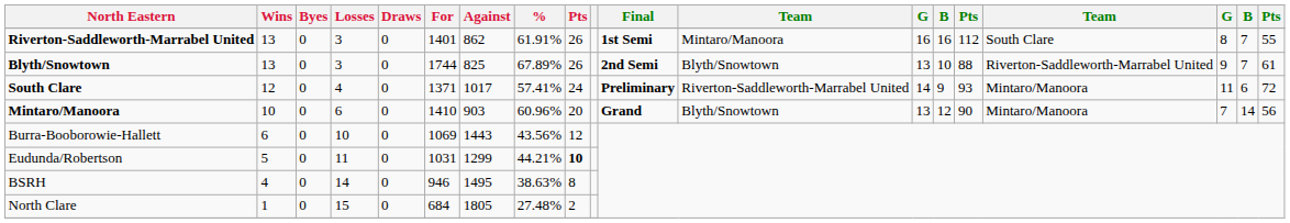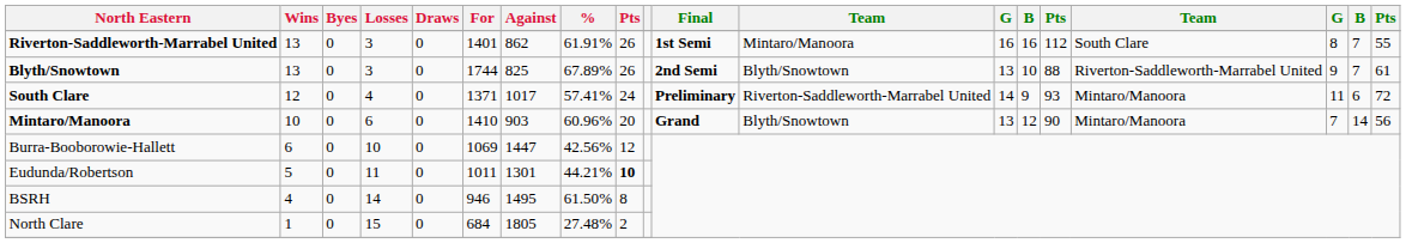Burra-Booborowie-Hallett | Against: 1443 -> 1447
Burra-Booborowie-Hallett | %: 43.56% -> 42.56%
Eudunda/Robertson | For: 1031 -> 1011
Eudunda/Robertson | Against: 1299 -> 1301
BSRH | %: 38.63% -> 61.50%
